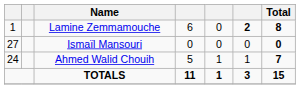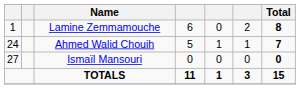Lamine Zemmamouche | column 6: bold -> normal
rows swapped: Ahmed Walid Chouih <-> Ismaïl Mansouri
